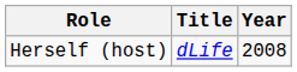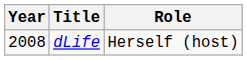columns swapped: Year <-> Role
